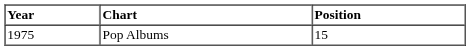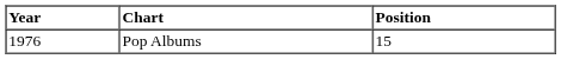Pop Albums | Year: 1975 -> 1976
